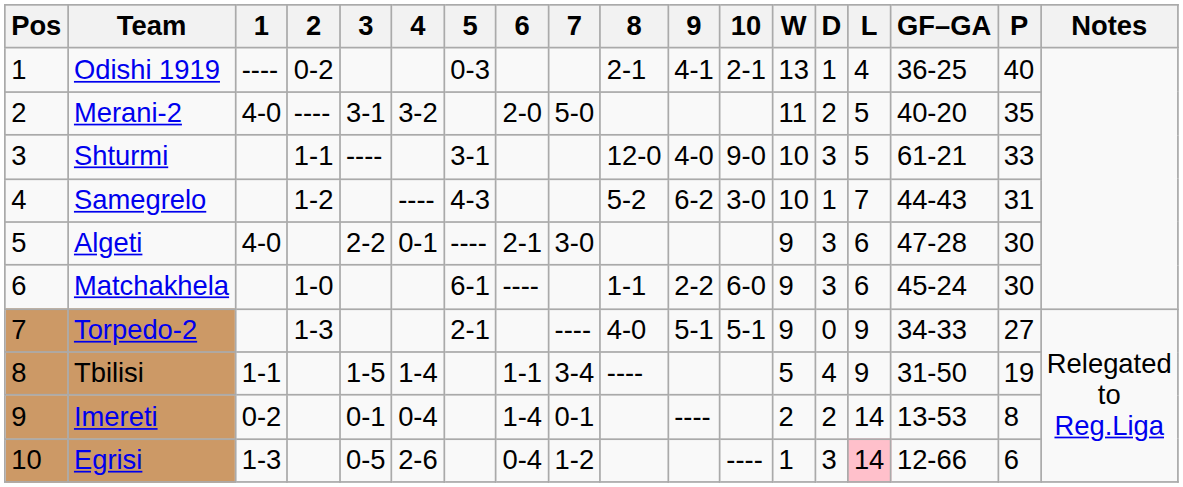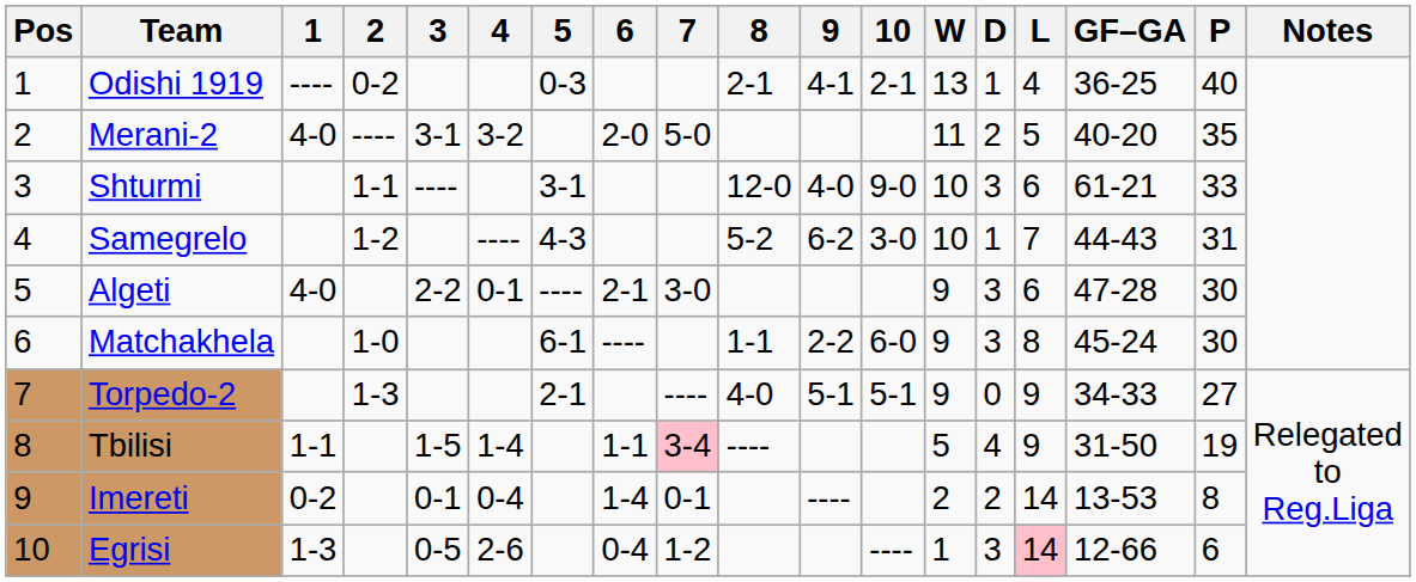Shturmi | L: 5 -> 6
Matchakhela | L: 6 -> 8
Tbilisi | 7: no background -> pink background
